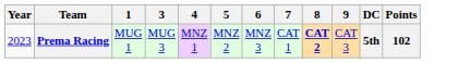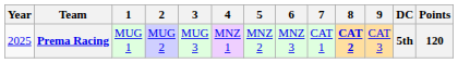+ column: 2 | MUG 2
Prema Racing | Year: 2023 -> 2025
Prema Racing | Points: 102 -> 120
